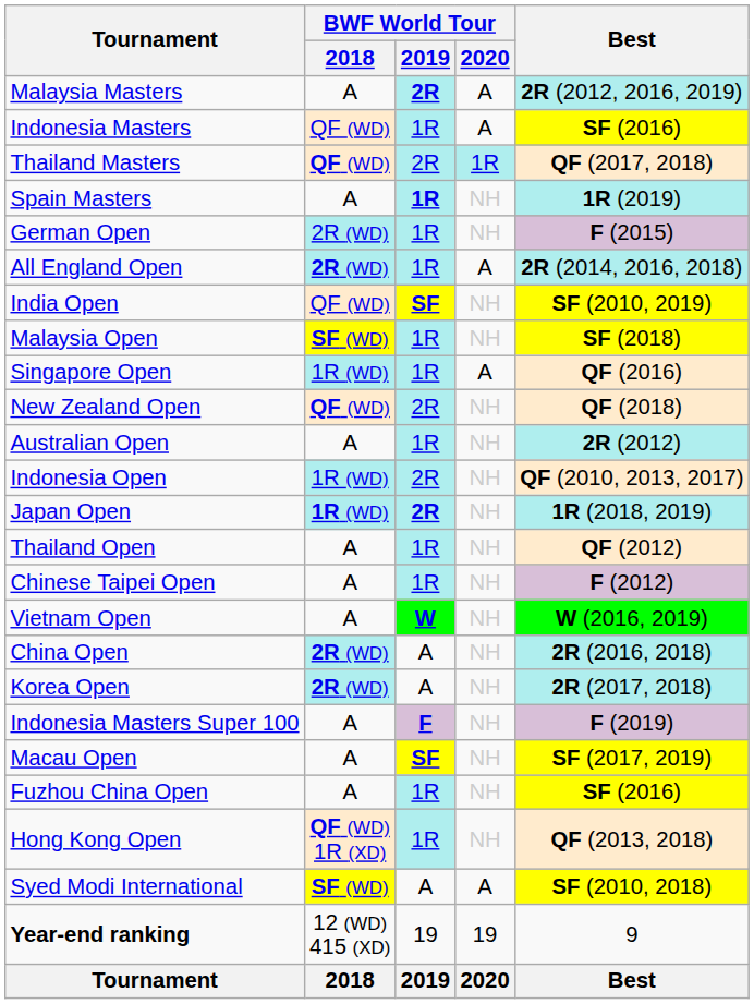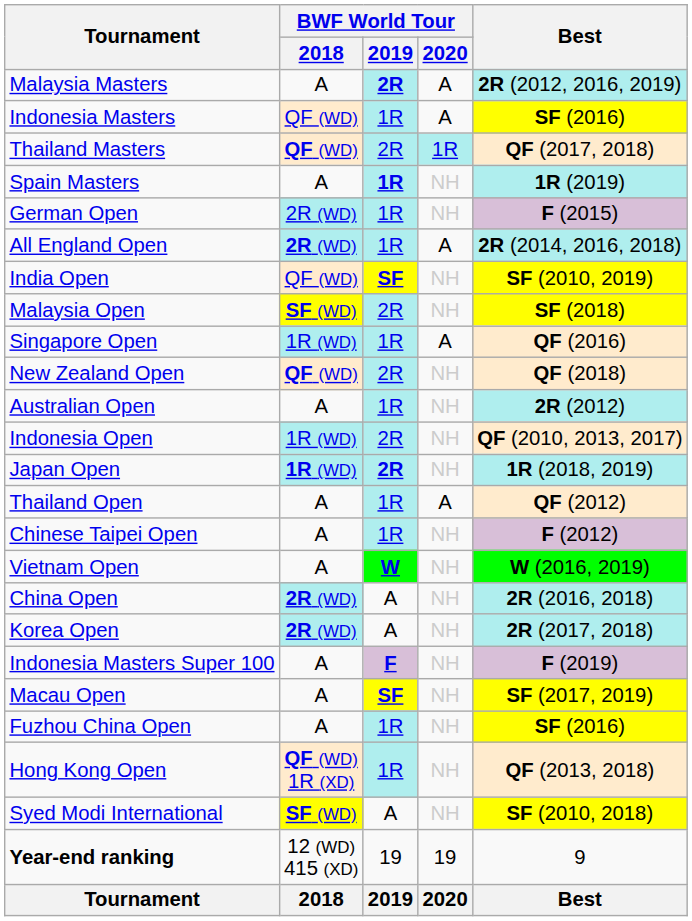Malaysia Open | BWF World Tour / 2019: 1R -> 2R
Thailand Open | BWF World Tour / 2020: NH -> A
Syed Modi International | BWF World Tour / 2020: A -> NH
